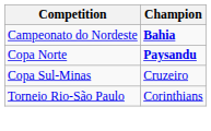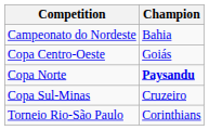Campeonato do Nordeste | Champion: bold -> normal
+ row: Copa Centro-Oeste | Goiás
